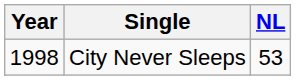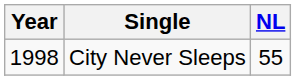City Never Sleeps | NL: 53 -> 55
